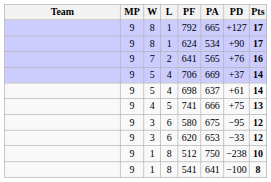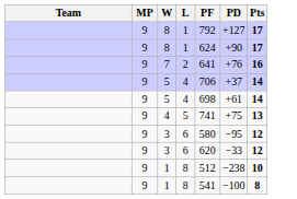- column: PA | 665 | 534 | 565 | 669 | 637 | 666 | 675 | 653 | 750 | 641
